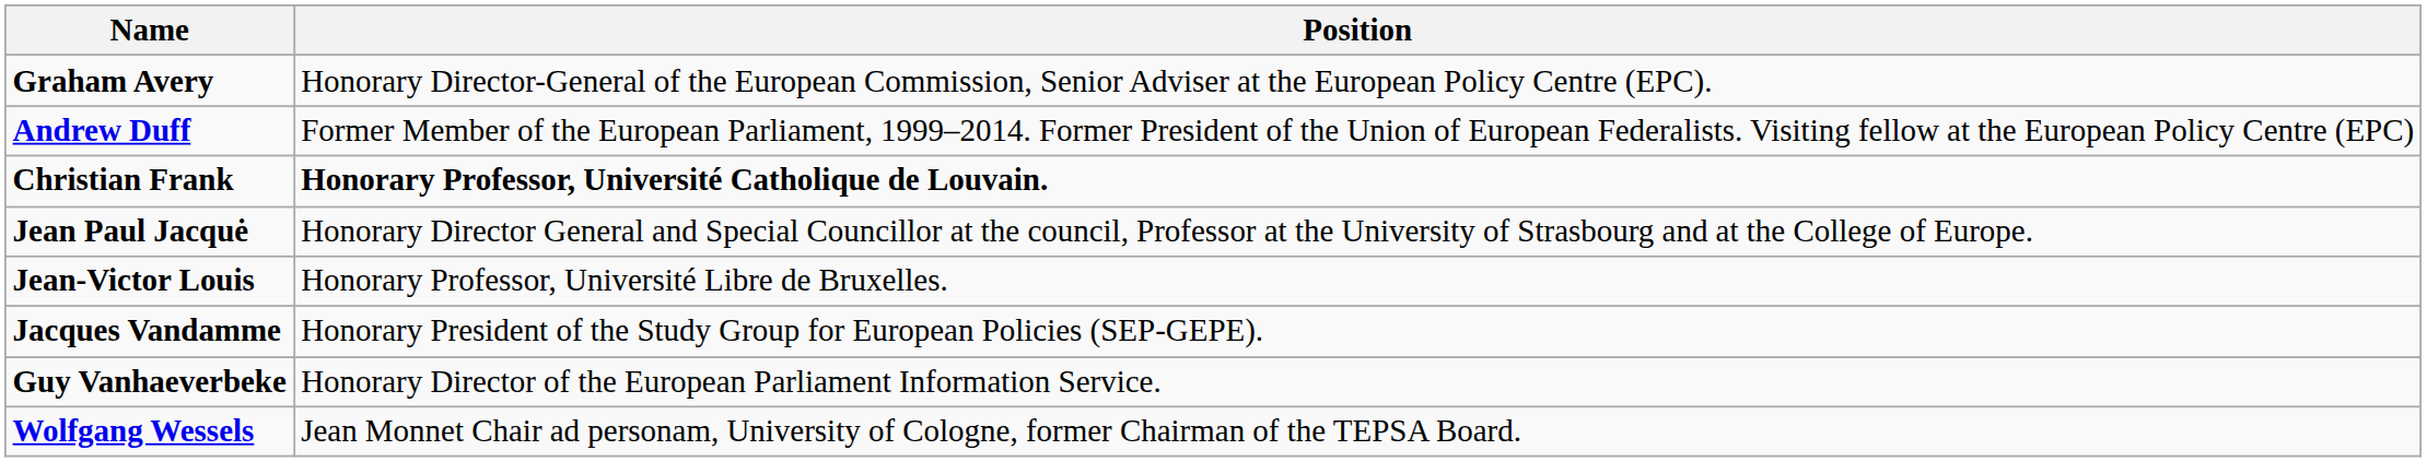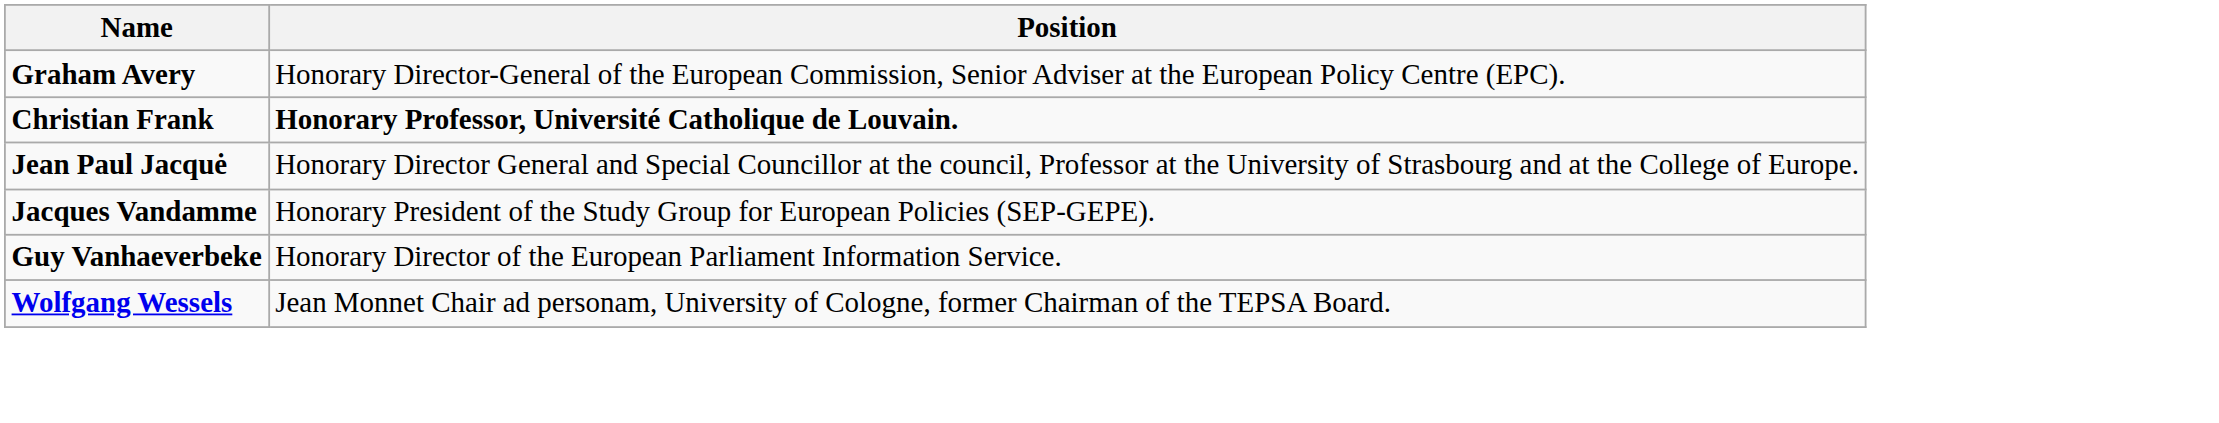- row: Andrew Duff | Former Member of the European Parliament, 1999–2014. Former President of the Union of European Federalists. Visiting fellow at the European Policy Centre (EPC)
- row: Jean-Victor Louis | Honorary Professor, Université Libre de Bruxelles.
